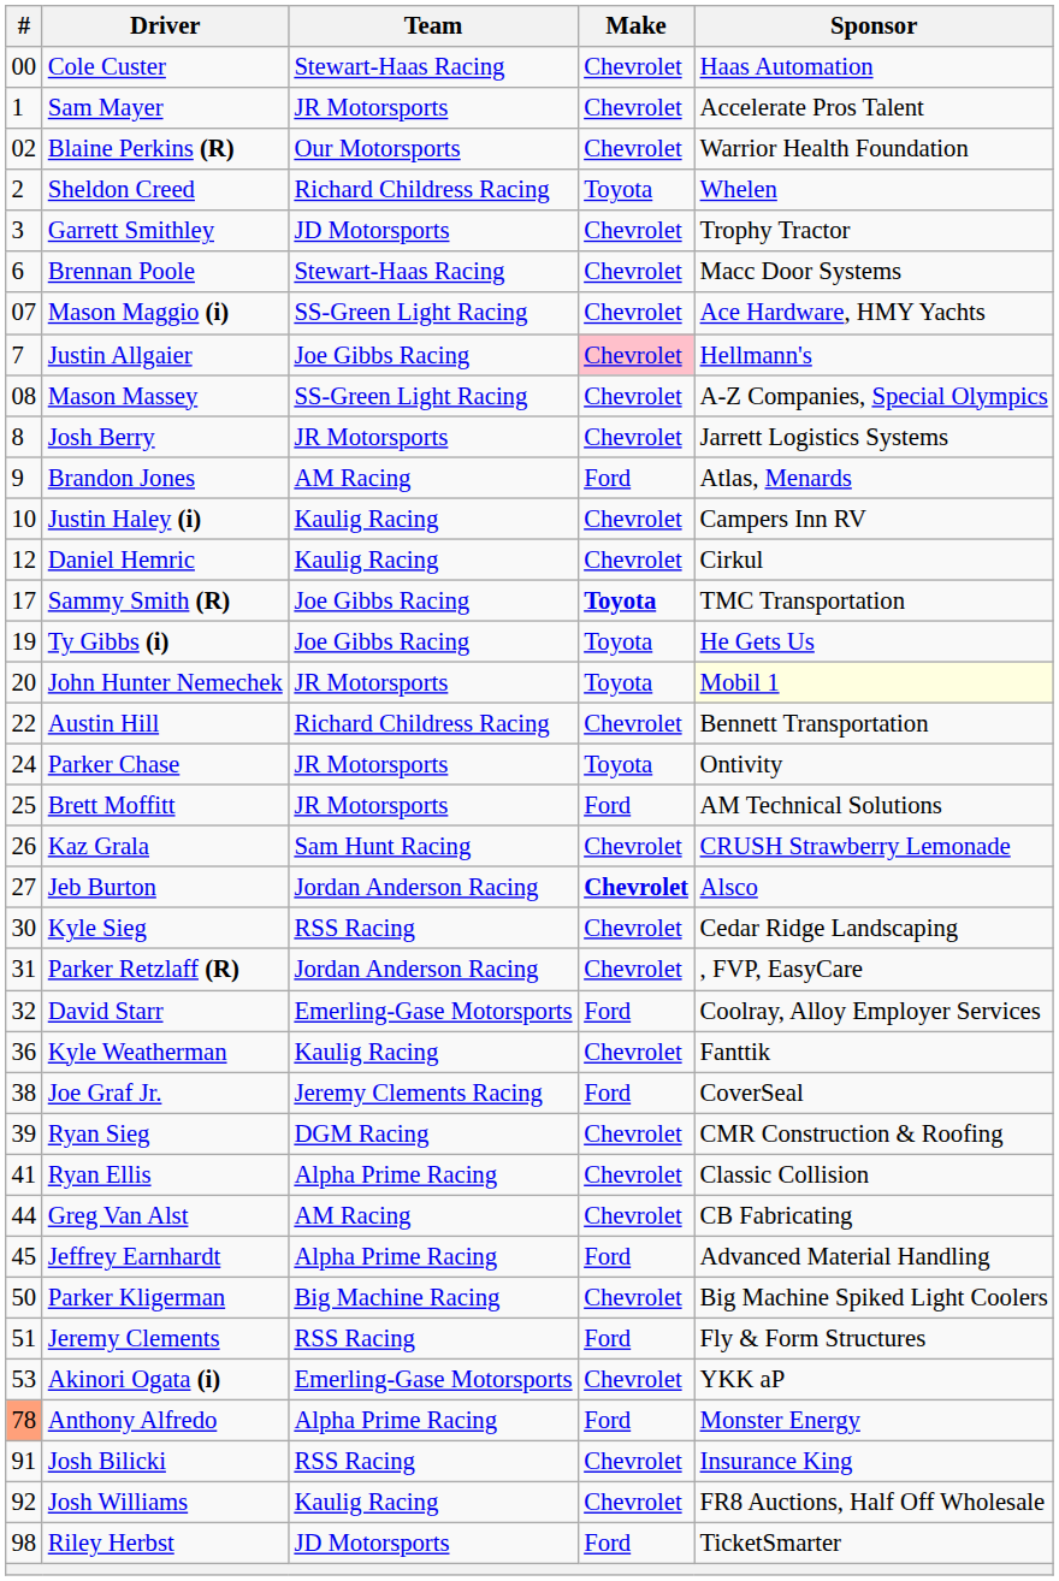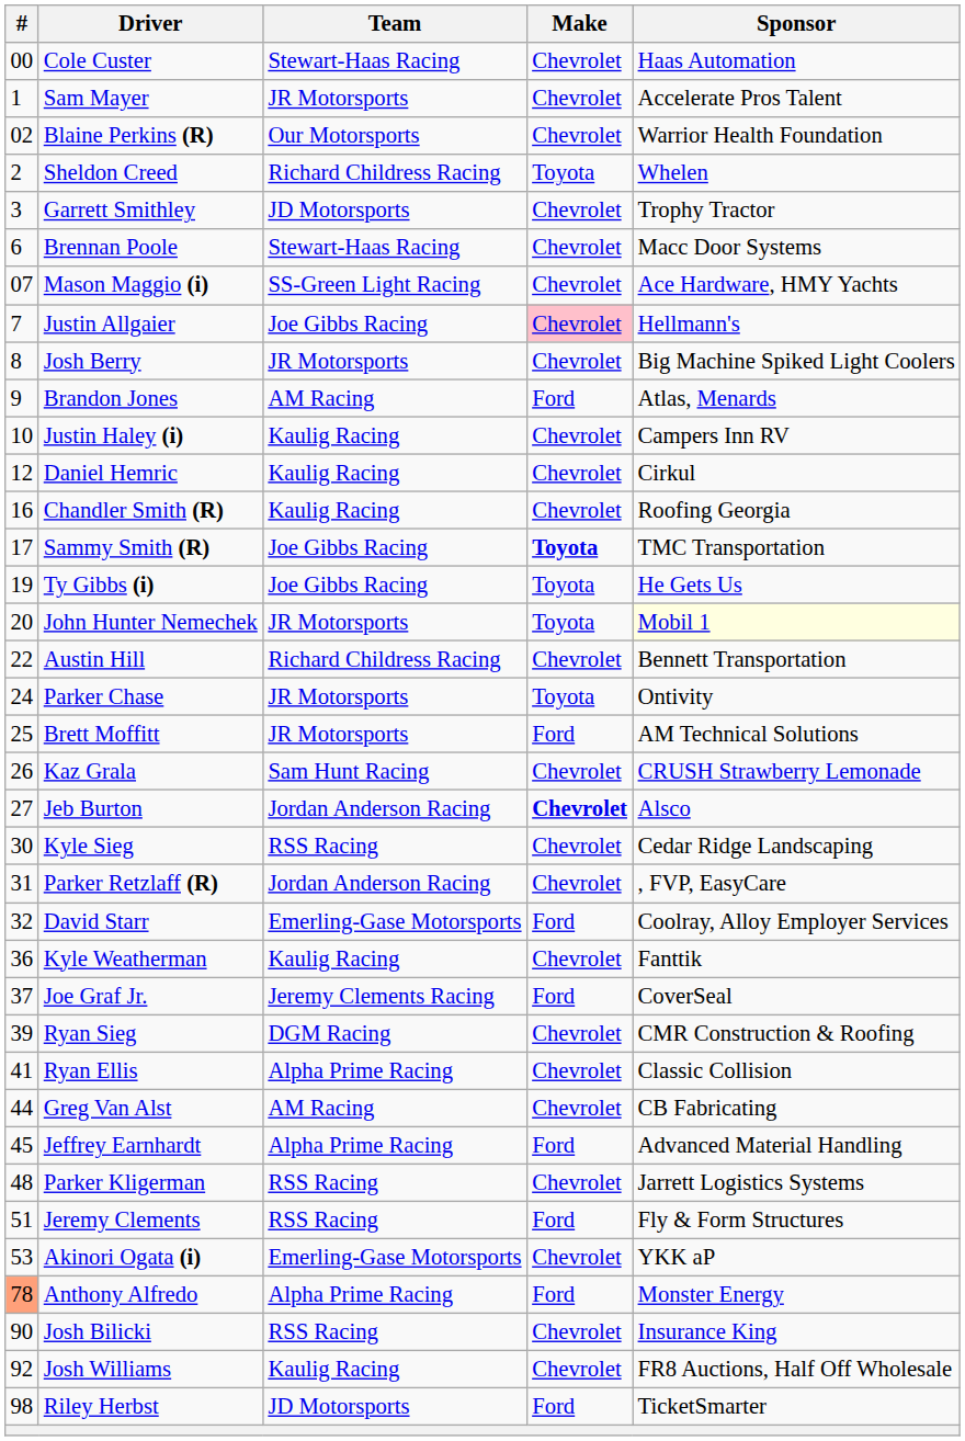- row: 08 | Mason Massey | SS-Green Light Racing | Chevrolet | A-Z Companies, Special Olympics
Josh Berry | Sponsor: Jarrett Logistics Systems -> Big Machine Spiked Light Coolers
+ row: 16 | Chandler Smith (R) | Kaulig Racing | Chevrolet | Roofing Georgia
Joe Graf Jr. | #: 38 -> 37
Parker Kligerman | #: 50 -> 48
Parker Kligerman | Team: Big Machine Racing -> RSS Racing
Parker Kligerman | Sponsor: Big Machine Spiked Light Coolers -> Jarrett Logistics Systems
Josh Bilicki | #: 91 -> 90
